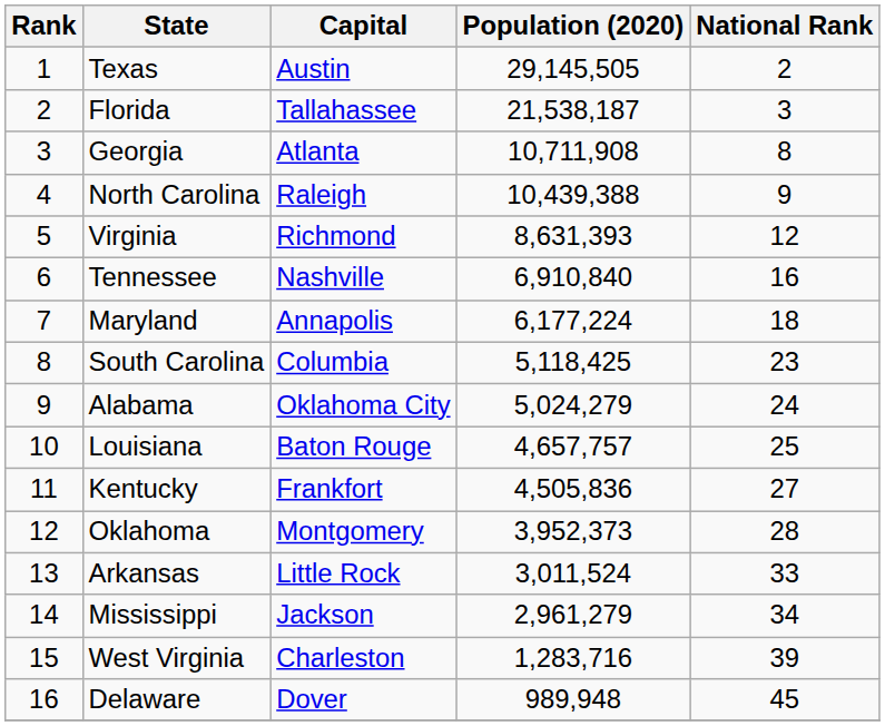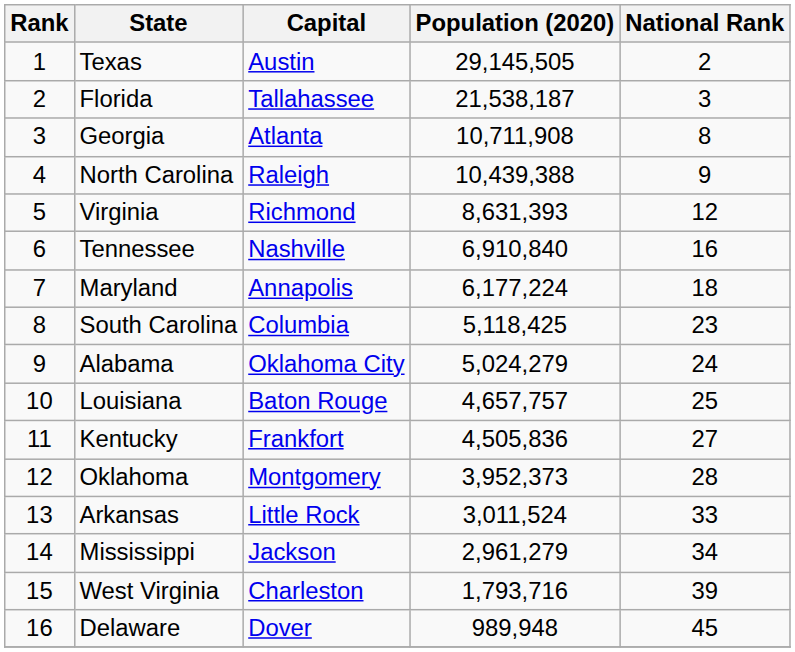West Virginia | Population (2020): 1,283,716 -> 1,793,716
